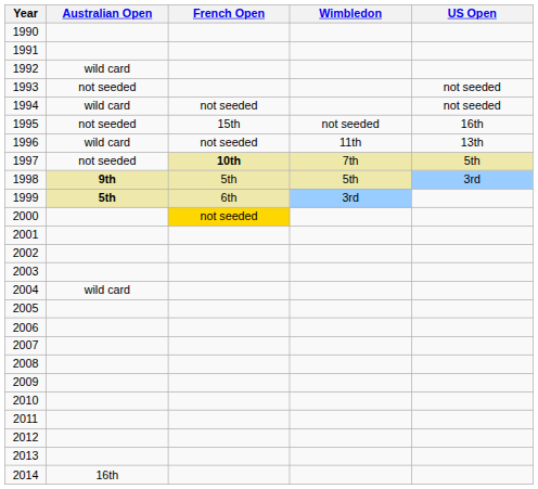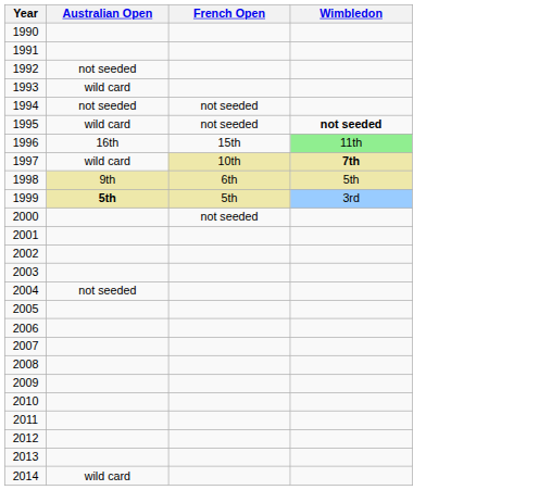- column: US Open | not seeded | not seeded | 16th | 13th | 5th | 3rd
1992 | Australian Open: wild card -> not seeded
1993 | Australian Open: not seeded -> wild card
1994 | Australian Open: wild card -> not seeded
1995 | Australian Open: not seeded -> wild card
1995 | French Open: 15th -> not seeded
1995 | Wimbledon: normal -> bold
1996 | Australian Open: wild card -> 16th
1996 | French Open: not seeded -> 15th
1996 | Wimbledon: no background -> lightgreen background
1997 | Australian Open: not seeded -> wild card
1997 | French Open: bold -> normal
1997 | Wimbledon: normal -> bold
1998 | Australian Open: bold -> normal
1998 | French Open: 5th -> 6th
1999 | French Open: 6th -> 5th
2000 | French Open: gold background -> no background
2004 | Australian Open: wild card -> not seeded
2014 | Australian Open: 16th -> wild card
